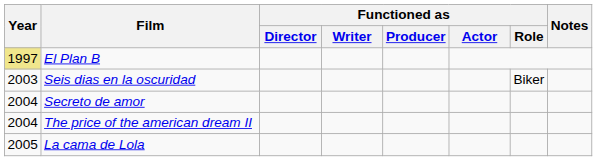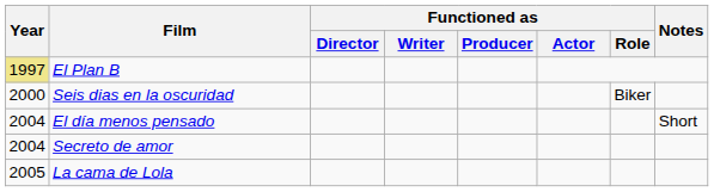Seis dias en la oscuridad | Year: 2003 -> 2000
+ row: 2004 | El día menos pensado | Short
- row: 2004 | The price of the american dream II
